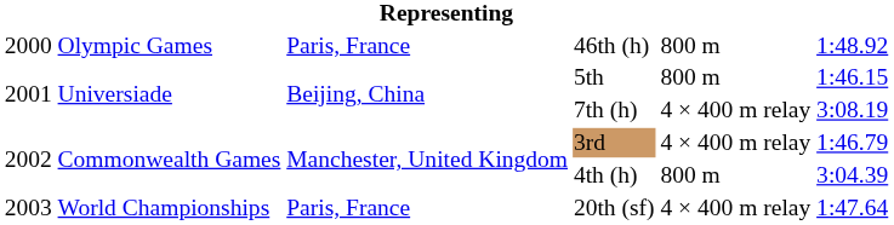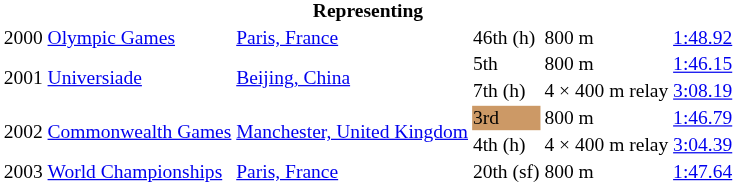3rd | column 5: 4 × 400 m relay -> 800 m
4th (h) | column 5: 800 m -> 4 × 400 m relay
20th (sf) | column 5: 4 × 400 m relay -> 800 m
